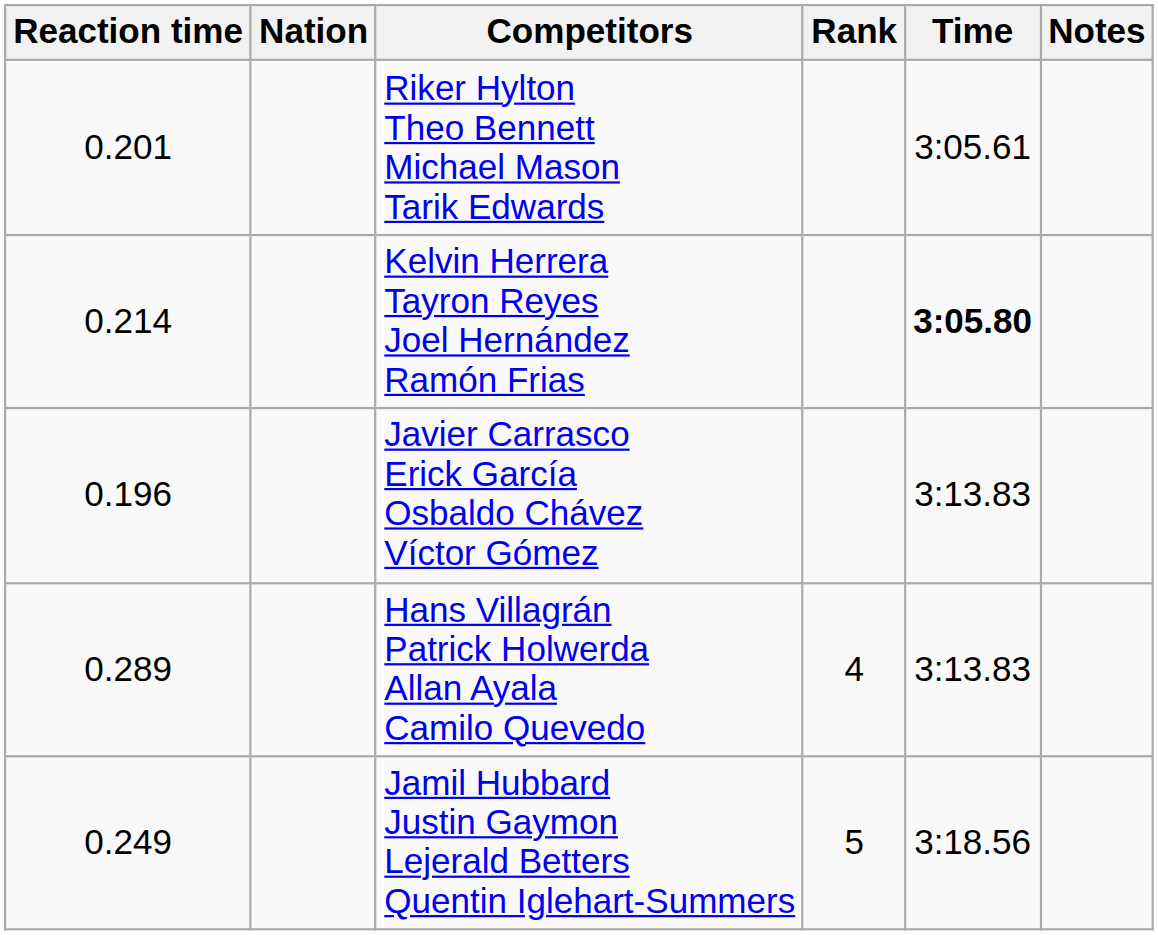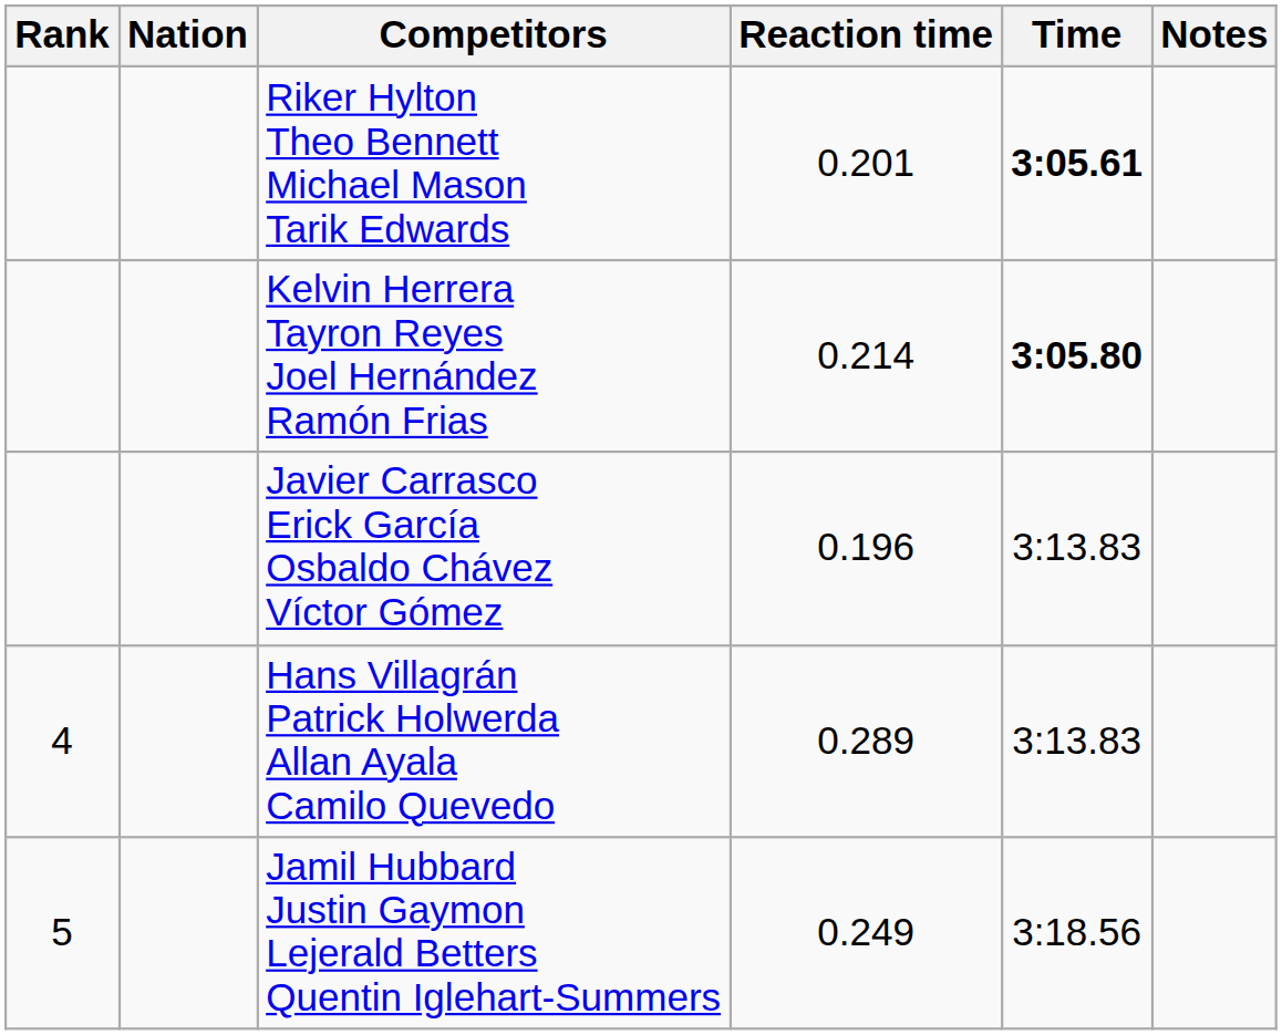columns swapped: Rank <-> Reaction time
Riker Hylton Theo Bennett Michael Mason Tarik Edwards | Time: normal -> bold
